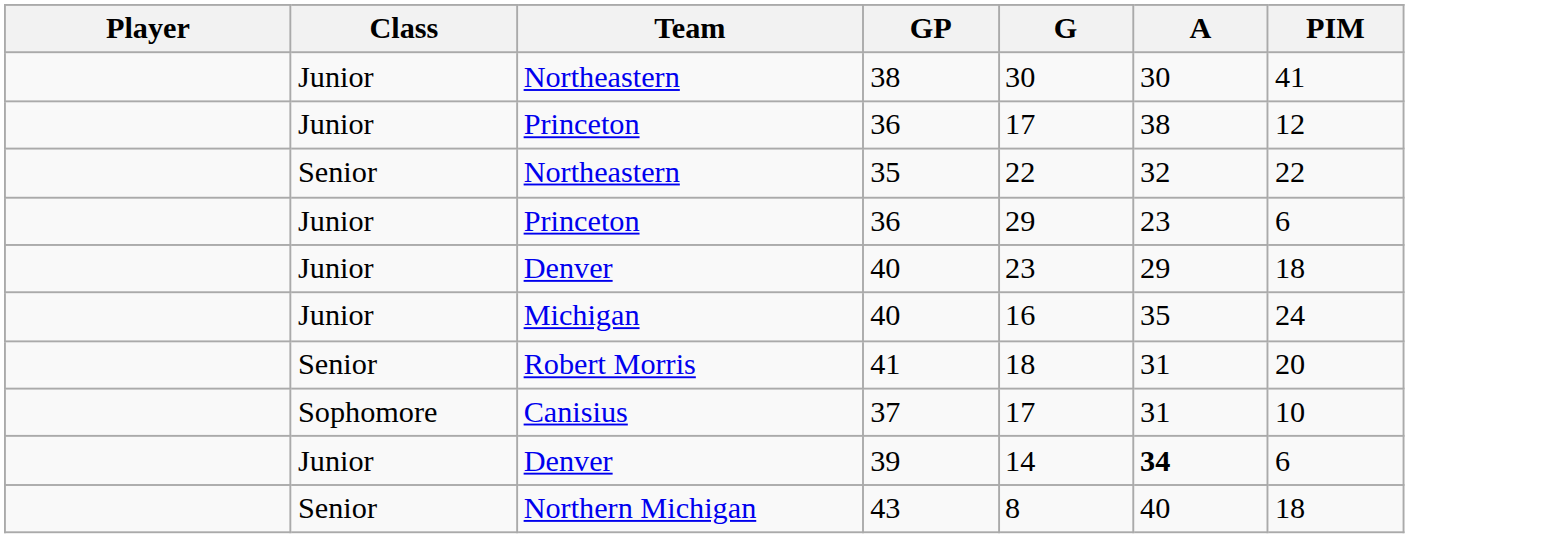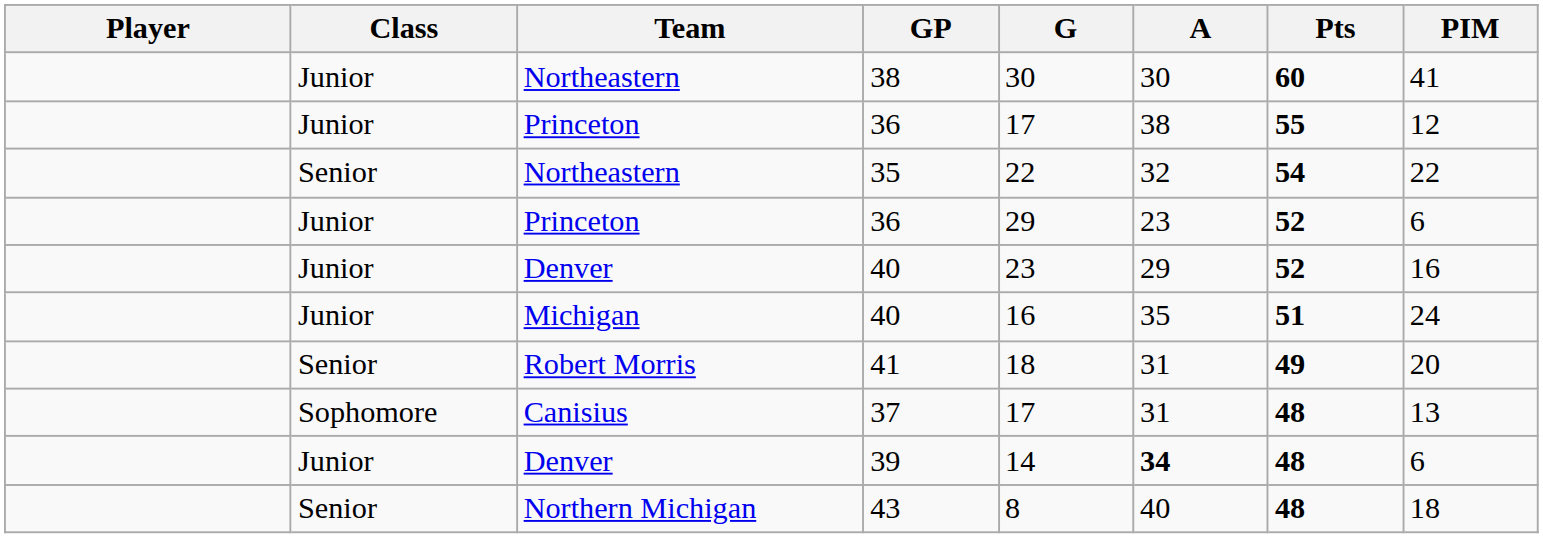+ column: Pts | 60 | 55 | 54 | 52 | 52 | 51 | 49 | 48 | 48 | 48
Denver / 40 | PIM: 18 -> 16
37 | PIM: 10 -> 13
